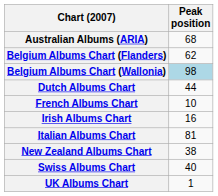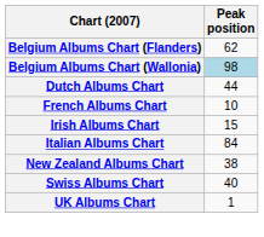- row: Australian Albums (ARIA) | 68
Irish Albums Chart | Peak position: 16 -> 15
Italian Albums Chart | Peak position: 81 -> 84
